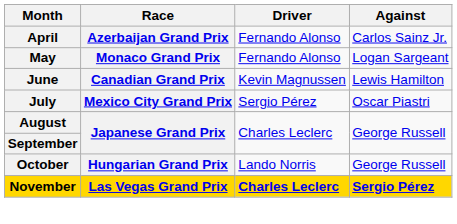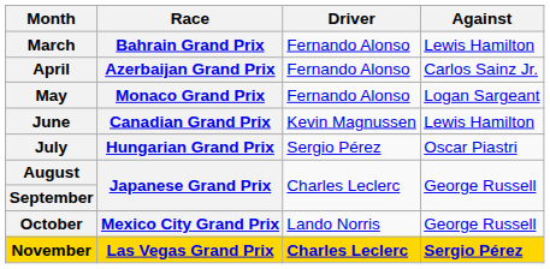+ row: March | Bahrain Grand Prix | Fernando Alonso | Lewis Hamilton
July | Race: Mexico City Grand Prix -> Hungarian Grand Prix
October | Race: Hungarian Grand Prix -> Mexico City Grand Prix
